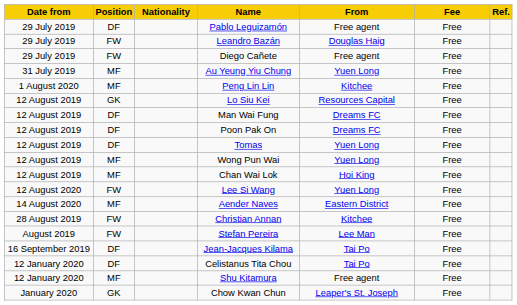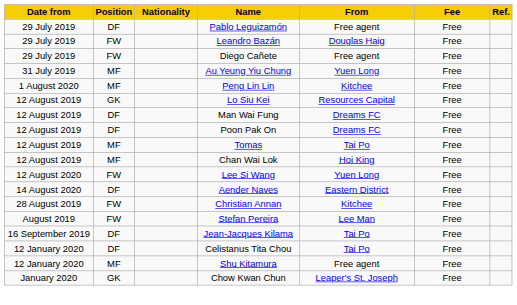Tomas | Position: DF -> MF
Tomas | From: Yuen Long -> Tai Po
- row: 12 August 2019 | MF | Wong Pun Wai | Yuen Long | Free
Aender Naves | Position: MF -> DF
